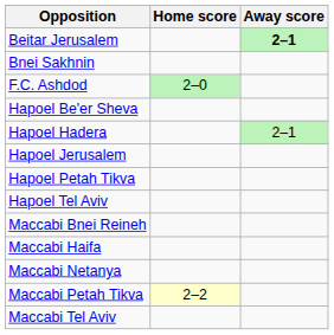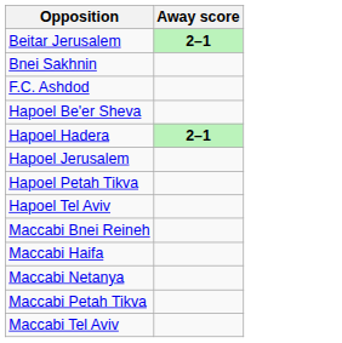- column: Home score | 2–0 | 2–2
Hapoel Hadera | Away score: normal -> bold
